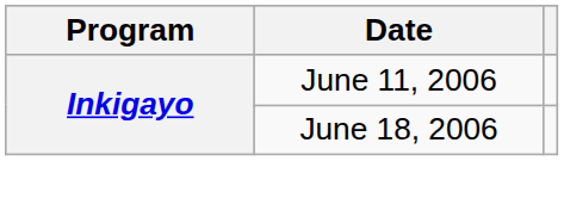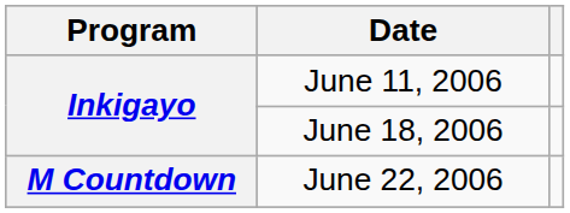+ row: M Countdown | June 22, 2006
